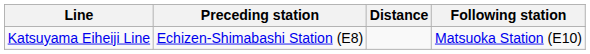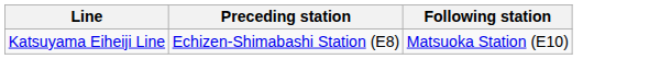- column: Distance
